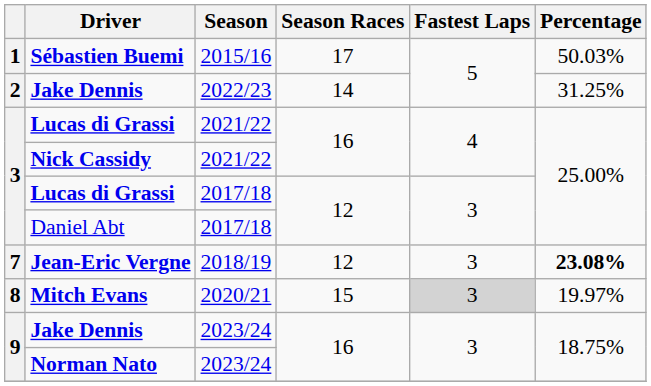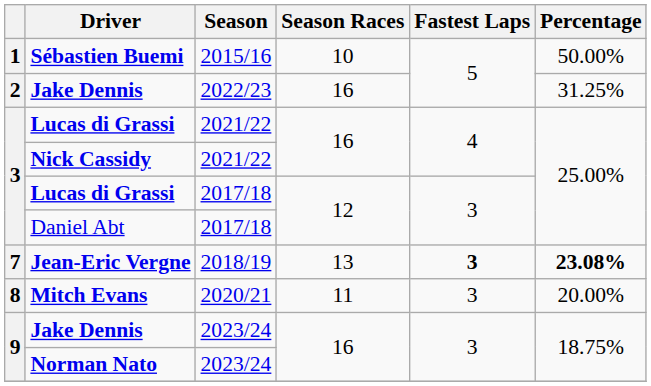Sébastien Buemi | Season Races: 17 -> 10
Sébastien Buemi | Percentage: 50.03% -> 50.00%
Jake Dennis / 2022/23 | Season Races: 14 -> 16
Jean-Eric Vergne | Season Races: 12 -> 13
Jean-Eric Vergne | Fastest Laps: normal -> bold
Mitch Evans | Season Races: 15 -> 11
Mitch Evans | Fastest Laps: lightgrey background -> no background
Mitch Evans | Percentage: 19.97% -> 20.00%
